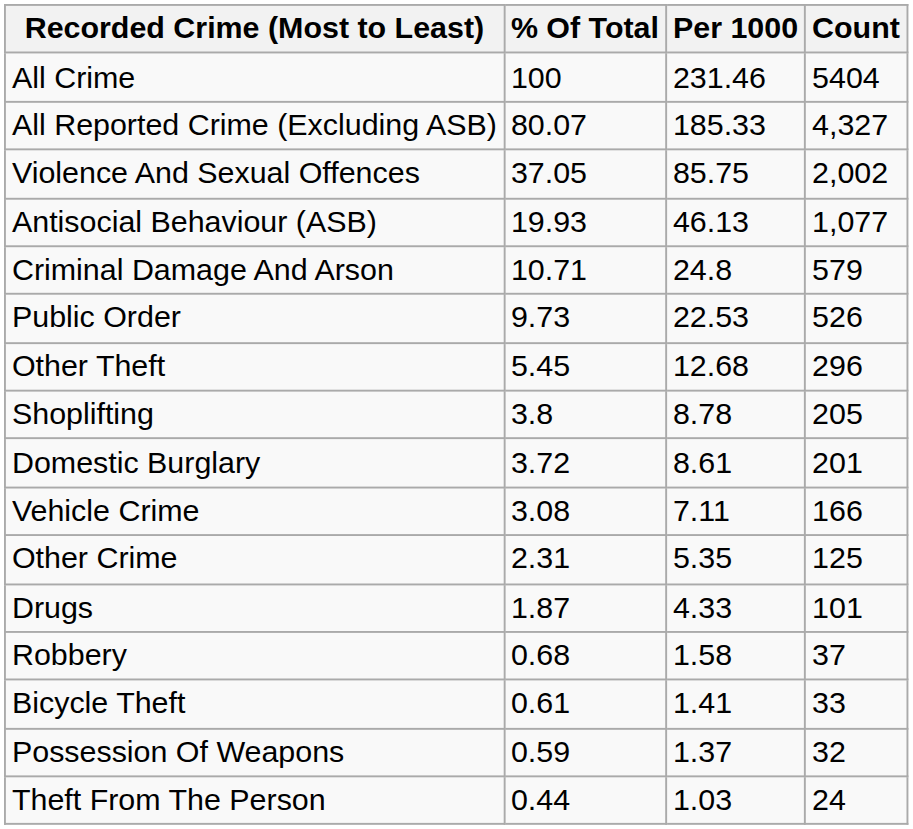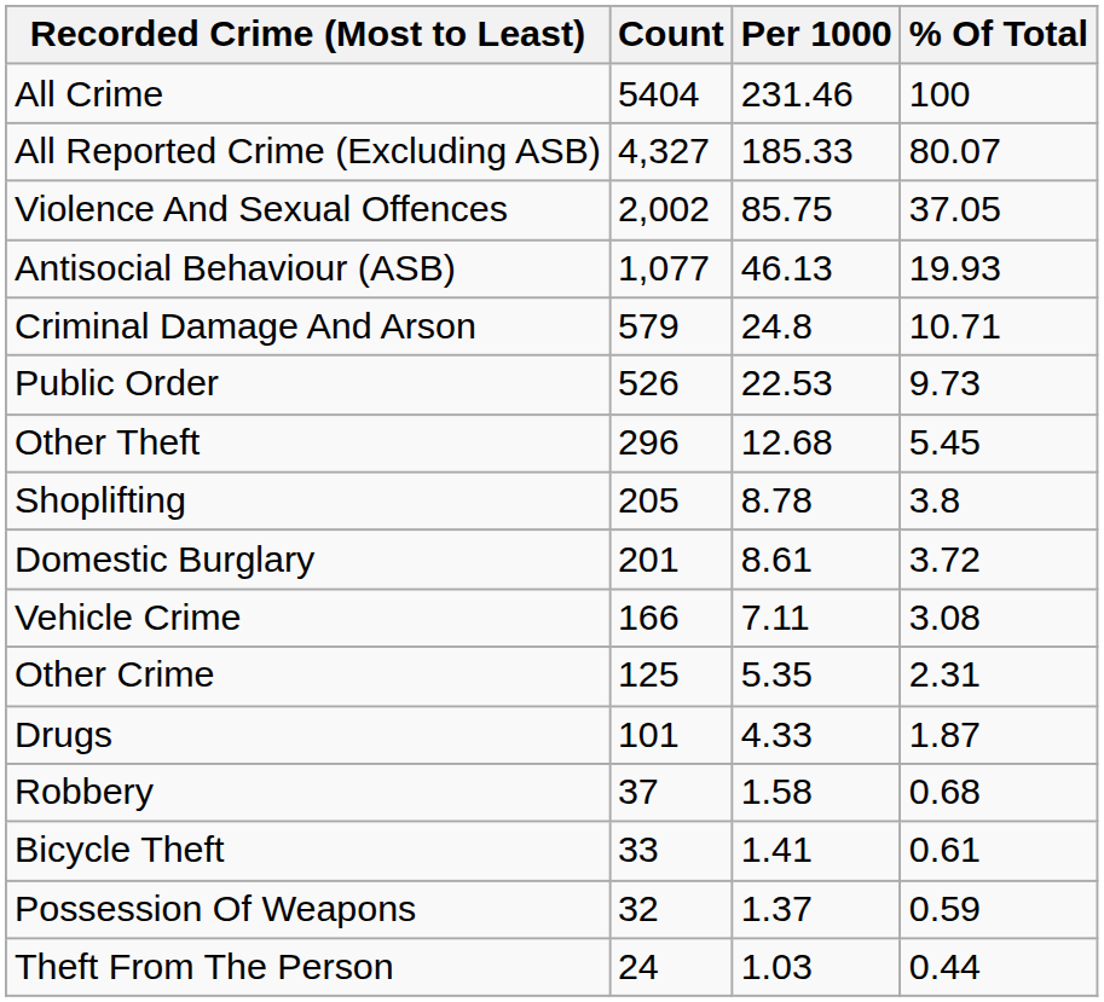columns swapped: Count <-> % Of Total
